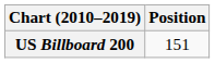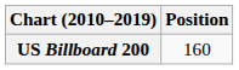US Billboard 200 | Position: 151 -> 160
